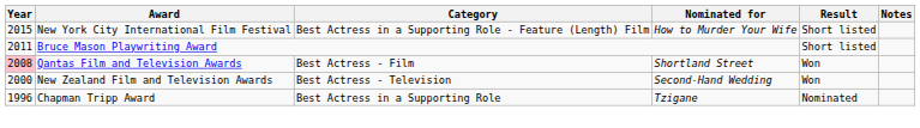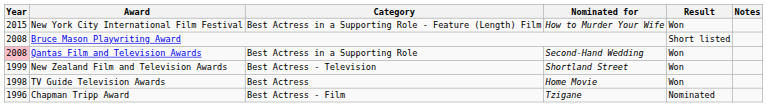New York City International Film Festival | Result: Short listed -> Won
Bruce Mason Playwriting Award | Year: 2011 -> 2008
Qantas Film and Television Awards | Category: Best Actress - Film -> Best Actress in a Supporting Role
Qantas Film and Television Awards | Nominated for: Shortland Street -> Second-Hand Wedding
New Zealand Film and Television Awards | Year: 2000 -> 1999
New Zealand Film and Television Awards | Nominated for: Second-Hand Wedding -> Shortland Street
+ row: 1998 | TV Guide Television Awards | Best Actress | Home Movie | Won
Chapman Tripp Award | Category: Best Actress in a Supporting Role -> Best Actress - Film
